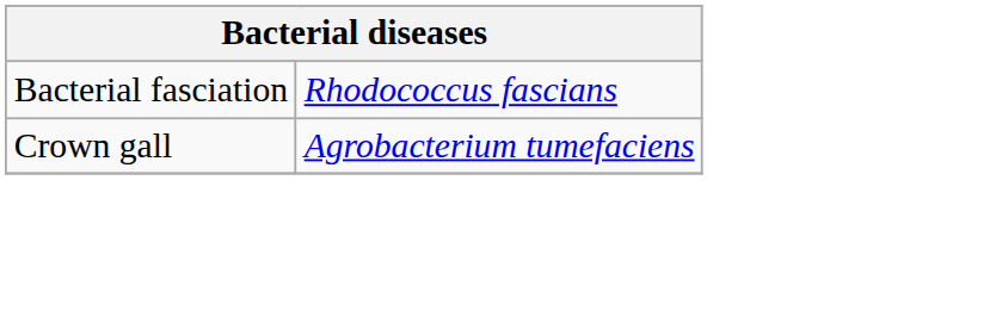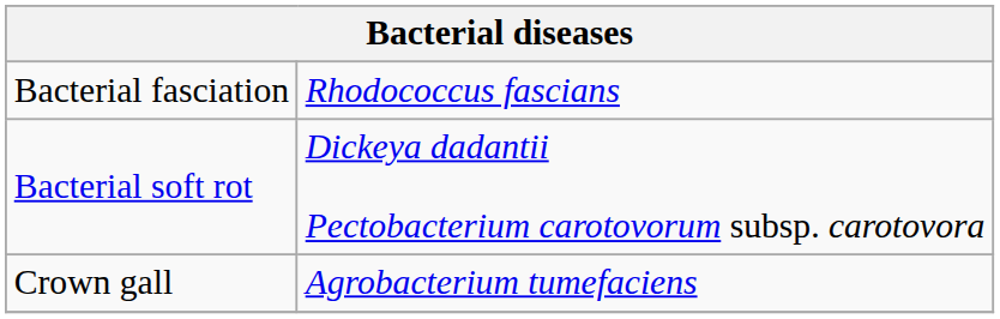+ row: Bacterial soft rot | Dickeya dadantii Pectobacterium carotovorum subsp. carotovora
